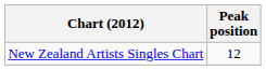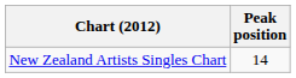New Zealand Artists Singles Chart | Peak position: 12 -> 14
